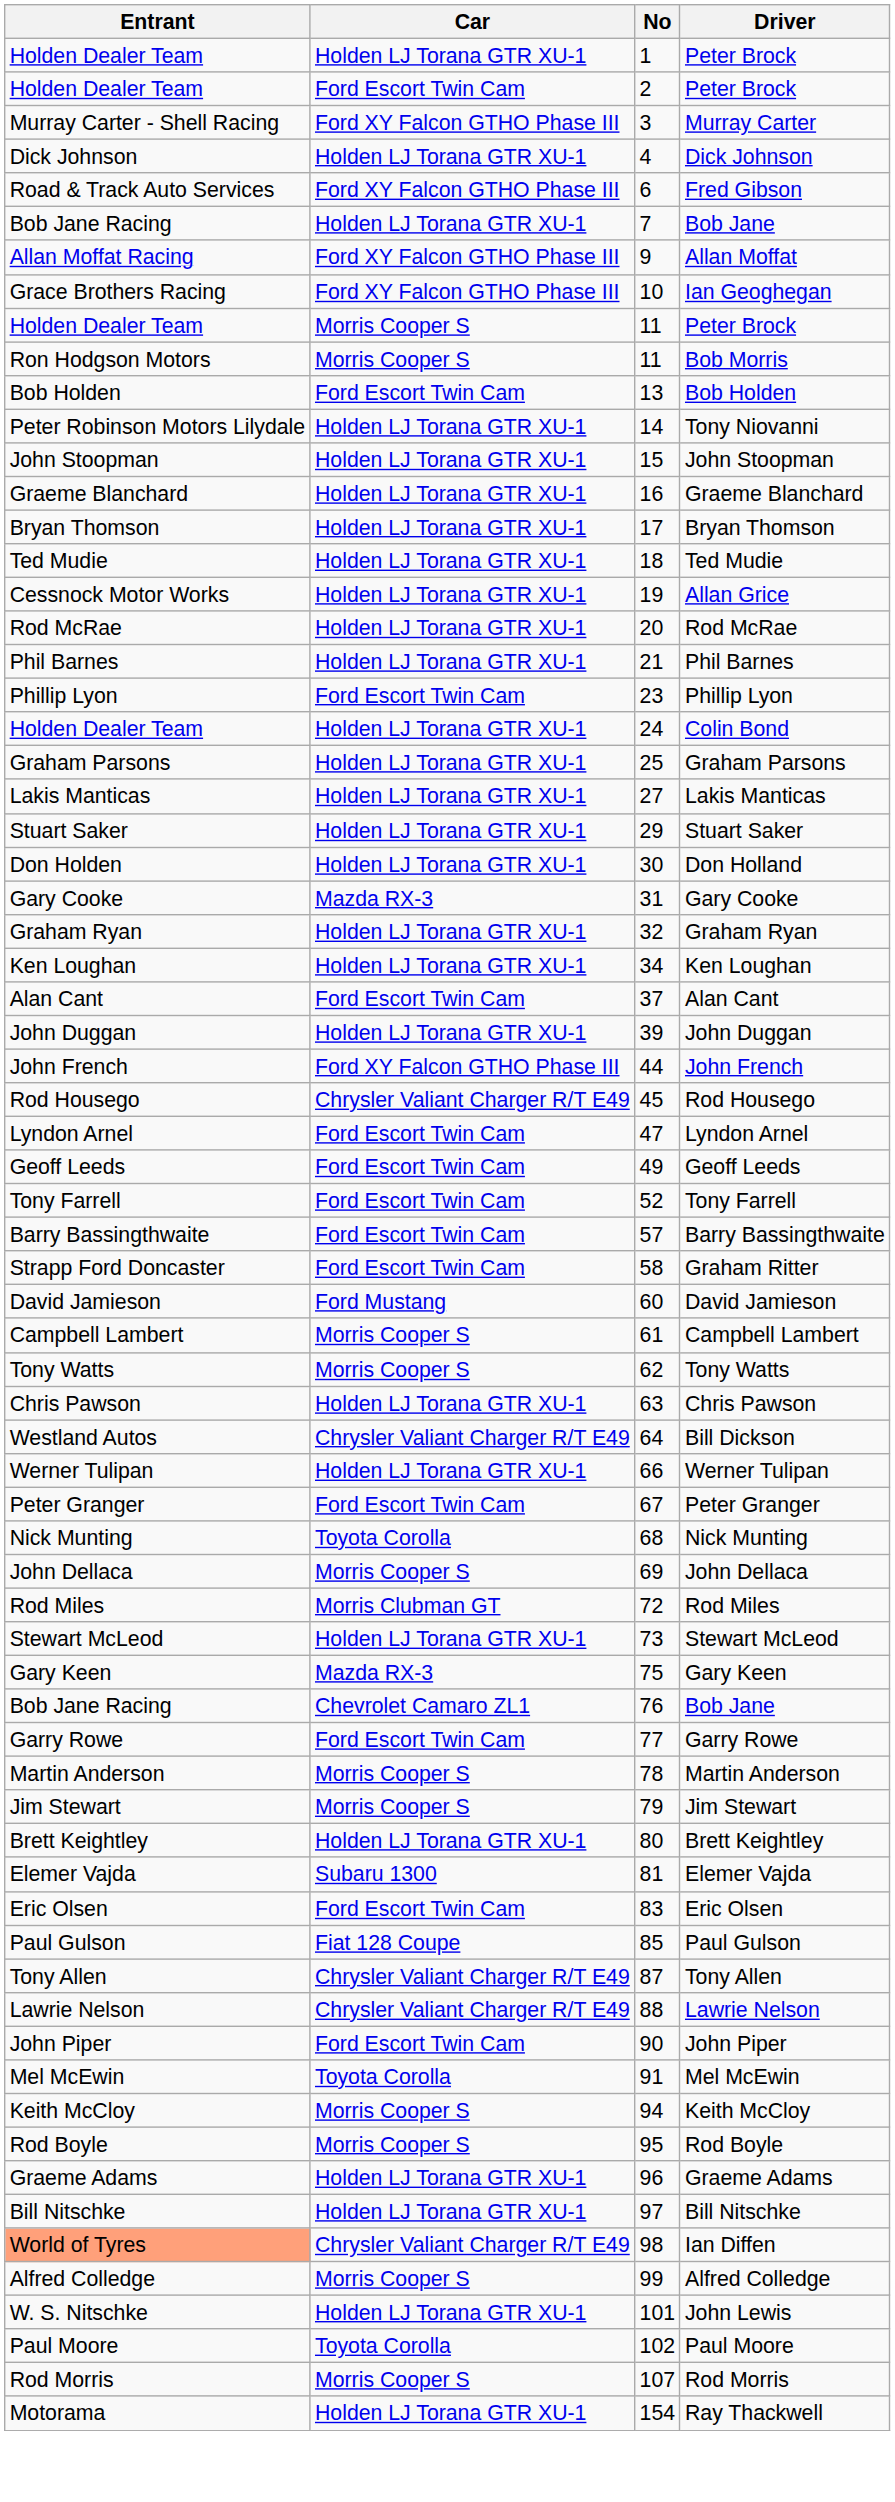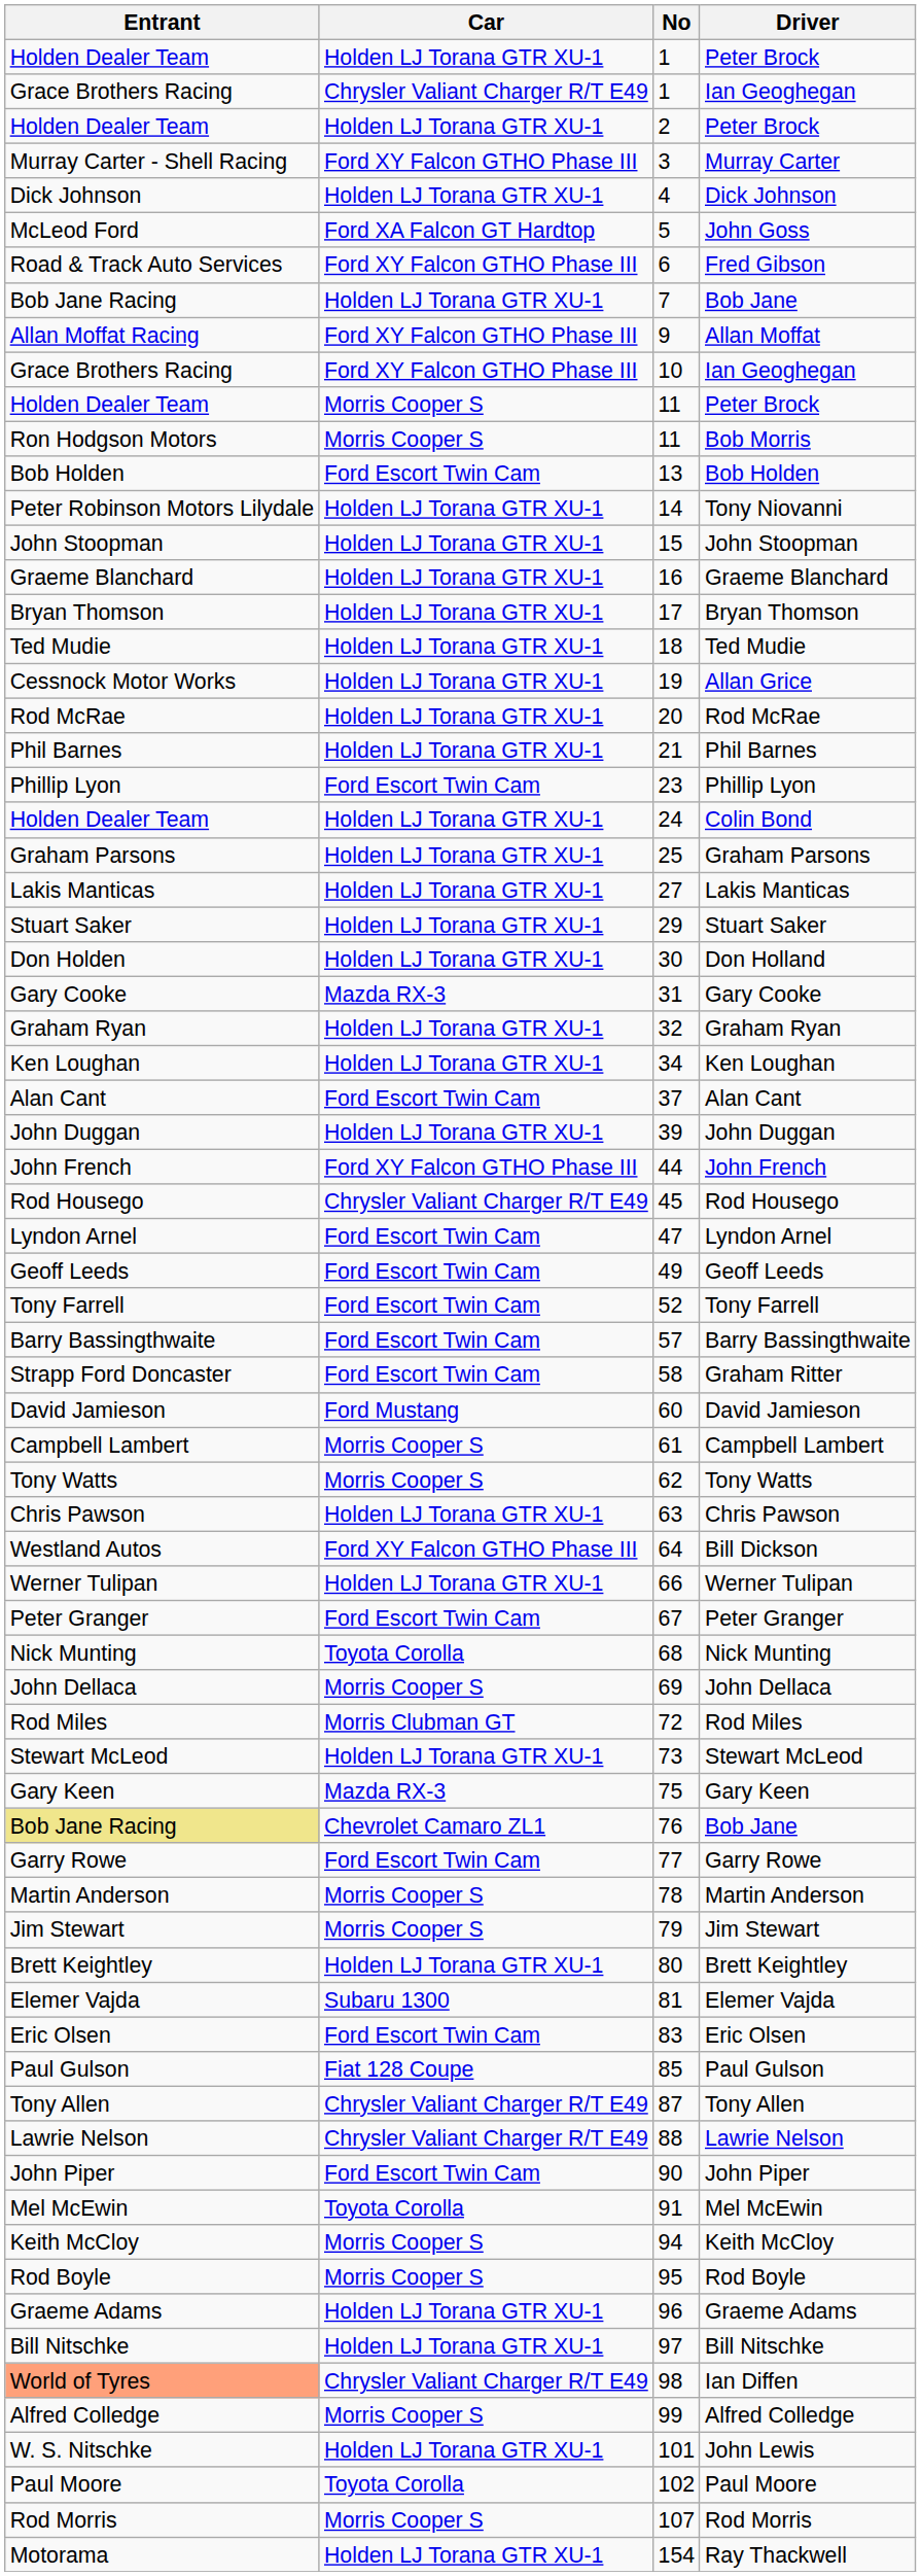+ row: Grace Brothers Racing | Chrysler Valiant Charger R/T E49 | 1 | Ian Geoghegan
2 / Peter Brock | Car: Ford Escort Twin Cam -> Holden LJ Torana GTR XU-1
+ row: McLeod Ford | Ford XA Falcon GT Hardtop | 5 | John Goss
Bill Dickson | Car: Chrysler Valiant Charger R/T E49 -> Ford XY Falcon GTHO Phase III
76 / Bob Jane | Entrant: no background -> khaki background
